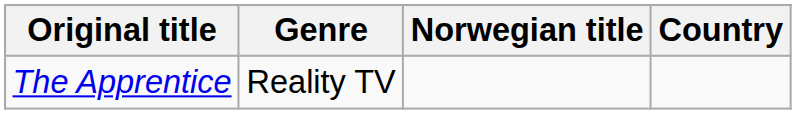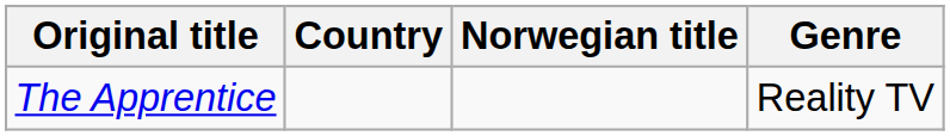columns swapped: Country <-> Genre
